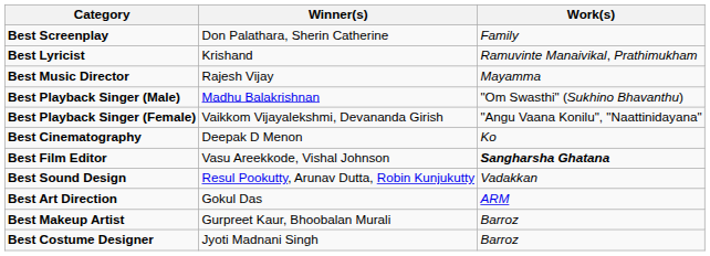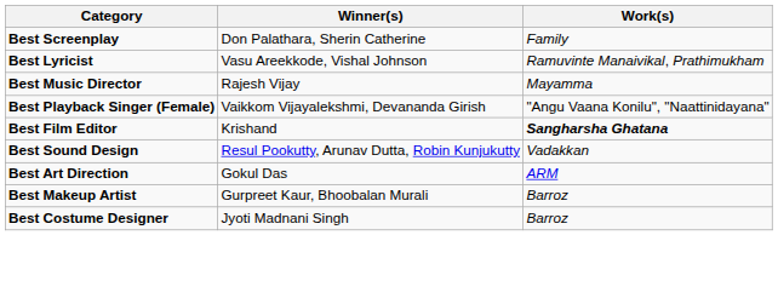Best Lyricist | Winner(s): Krishand -> Vasu Areekkode, Vishal Johnson
- row: Best Playback Singer (Male) | Madhu Balakrishnan | "Om Swasthi" (Sukhino Bhavanthu)
- row: Best Cinematography | Deepak D Menon | Ko
Best Film Editor | Winner(s): Vasu Areekkode, Vishal Johnson -> Krishand
